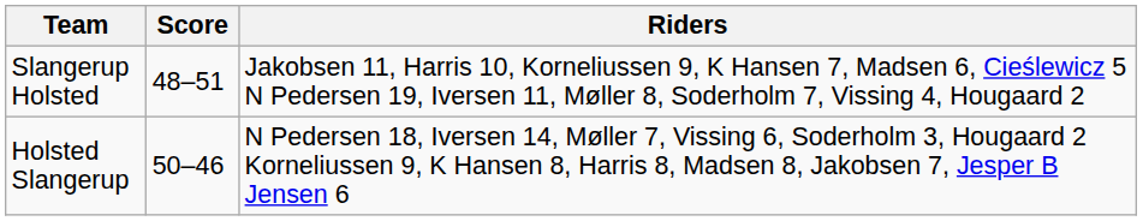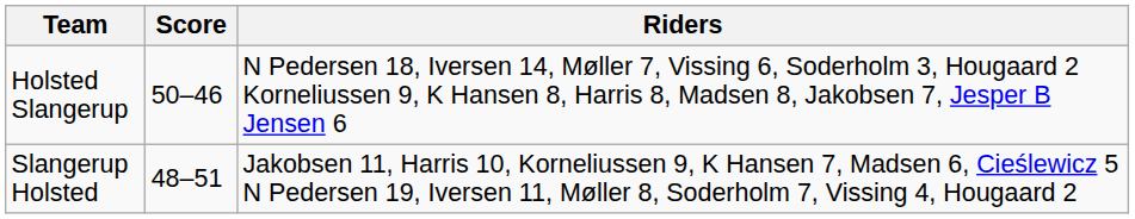rows swapped: Slangerup Holsted <-> Holsted Slangerup
